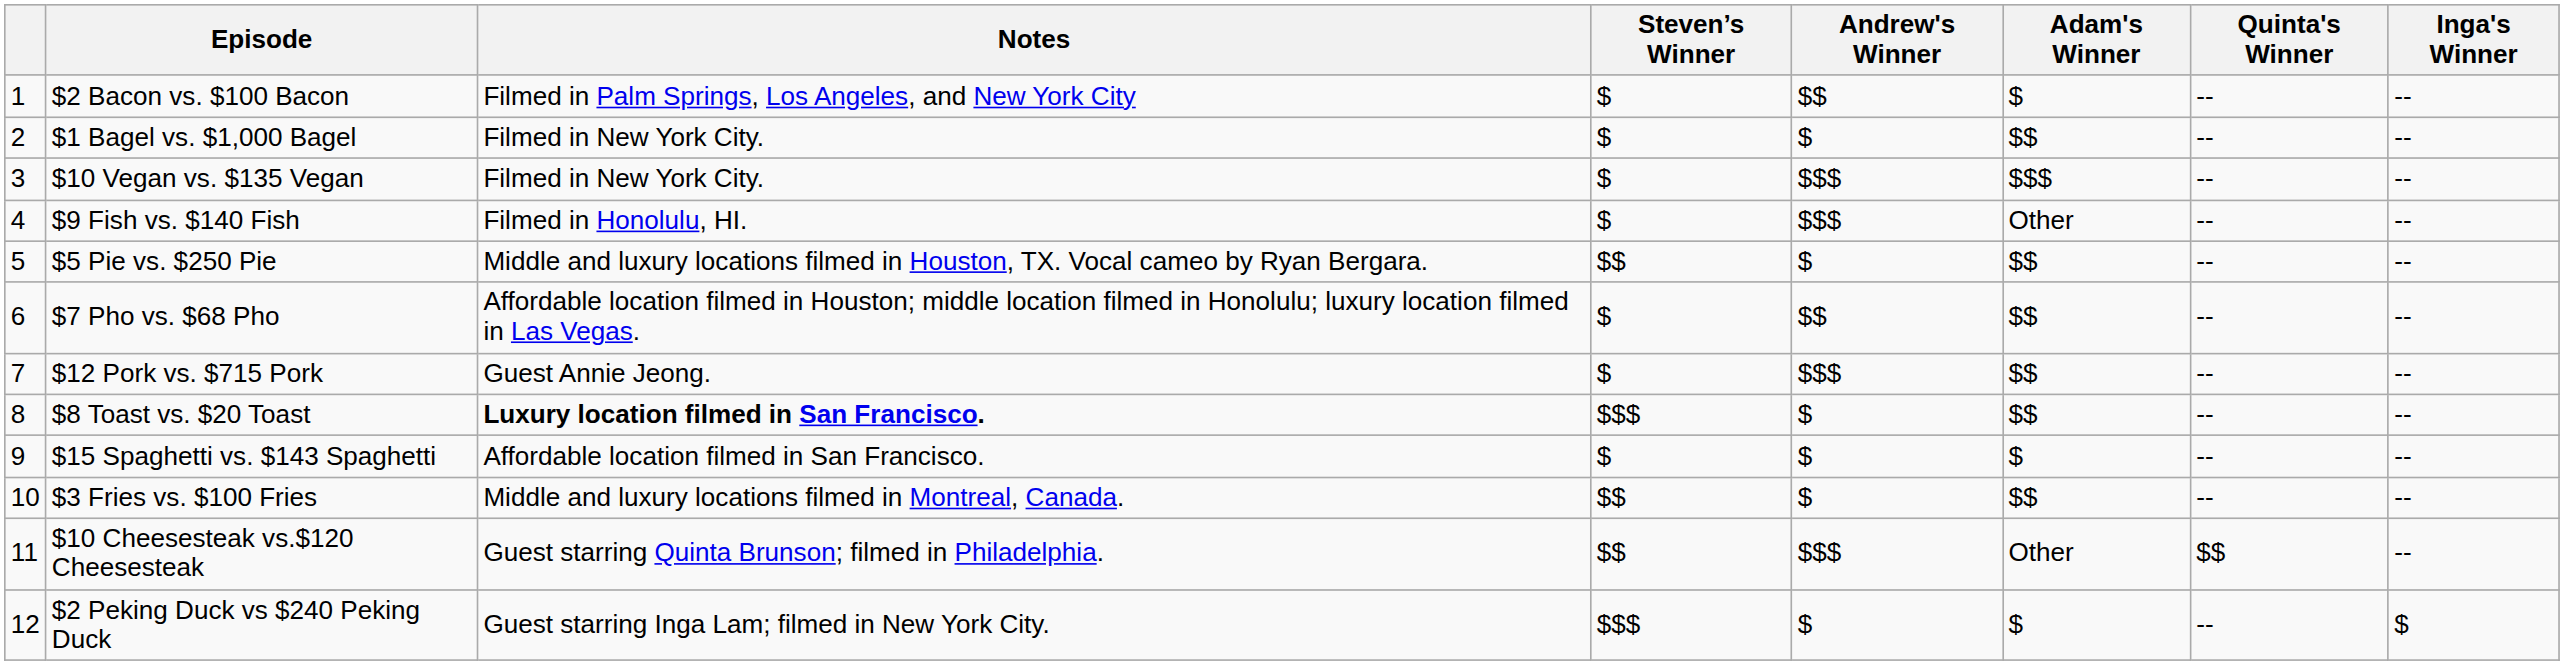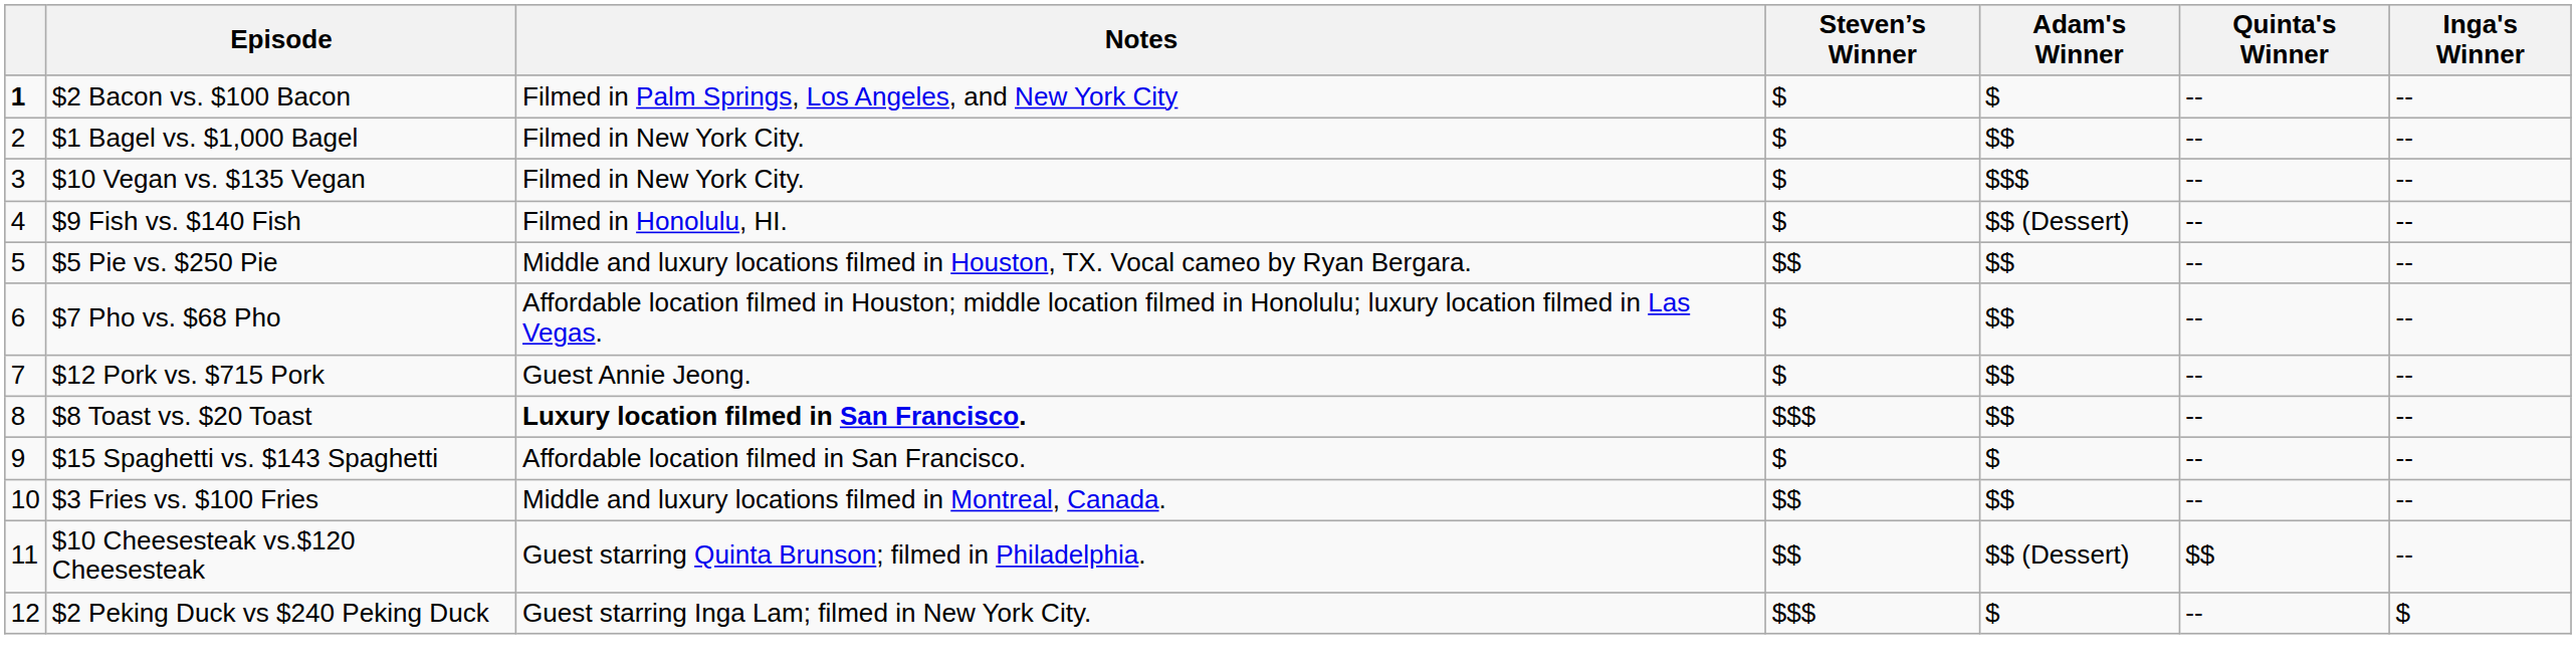- column: Andrew's Winner | $$ | $ | $$$ | $$$ | $ | $$ | $$$ | $ | $ | $ | $$$ | $
$2 Bacon vs. $100 Bacon | column 1: normal -> bold
$9 Fish vs. $140 Fish | Adam's Winner: Other -> $$ (Dessert)
$10 Cheesesteak vs.$120 Cheesesteak | Adam's Winner: Other -> $$ (Dessert)
